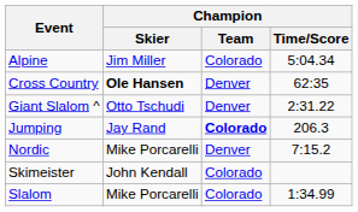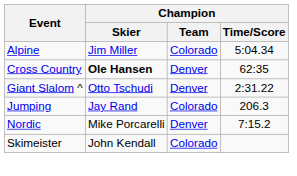Jumping | Champion / Team: bold -> normal
- row: Slalom | Mike Porcarelli | Colorado | 1:34.99
